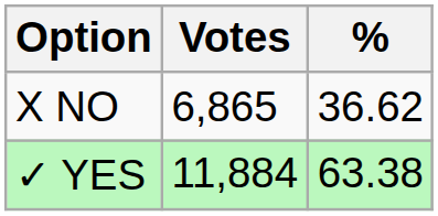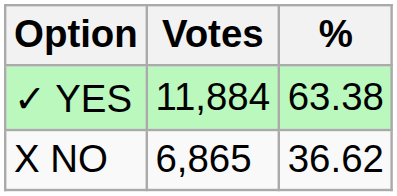rows swapped: ✓ YES <-> X NO
